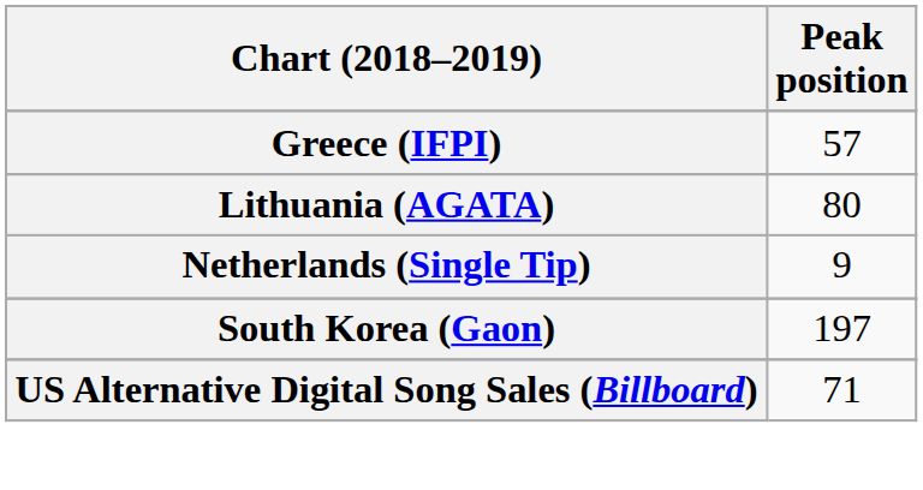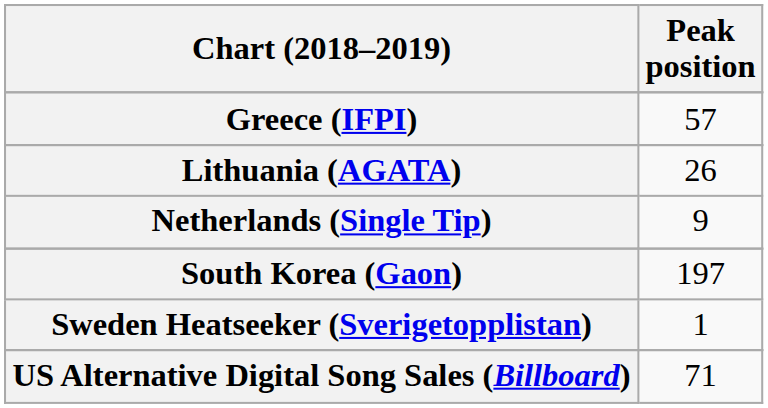Lithuania (AGATA) | Peak position: 80 -> 26
+ row: Sweden Heatseeker (Sverigetopplistan) | 1
